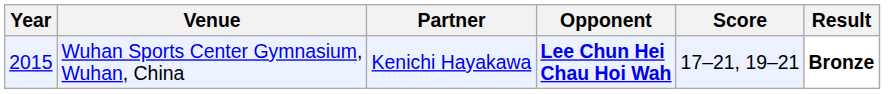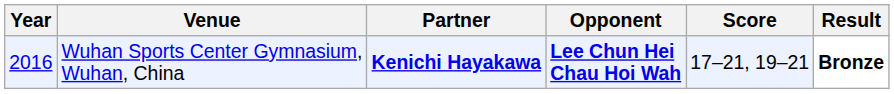Wuhan Sports Center Gymnasium, Wuhan, China | Year: 2015 -> 2016
Wuhan Sports Center Gymnasium, Wuhan, China | Partner: normal -> bold
